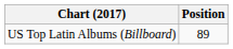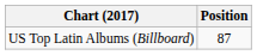US Top Latin Albums (Billboard) | Position: 89 -> 87
